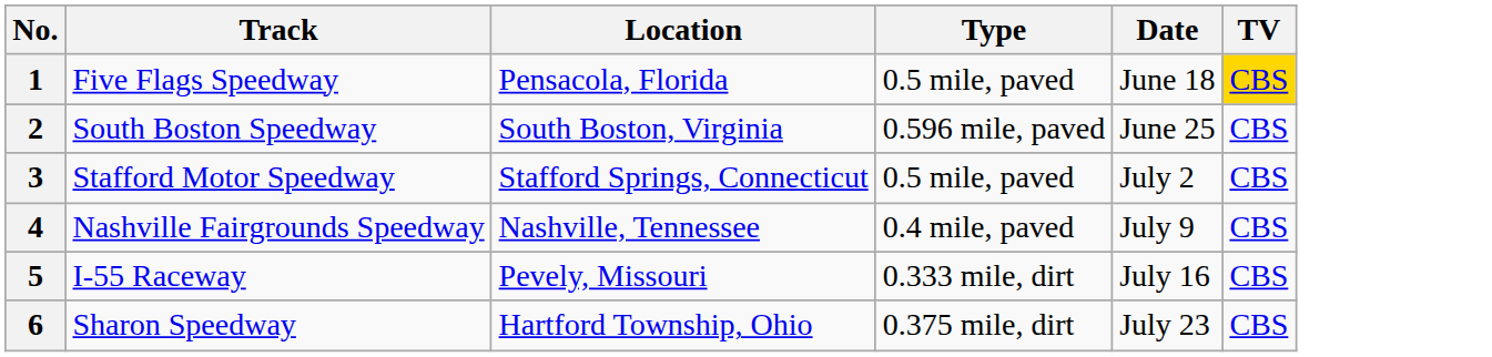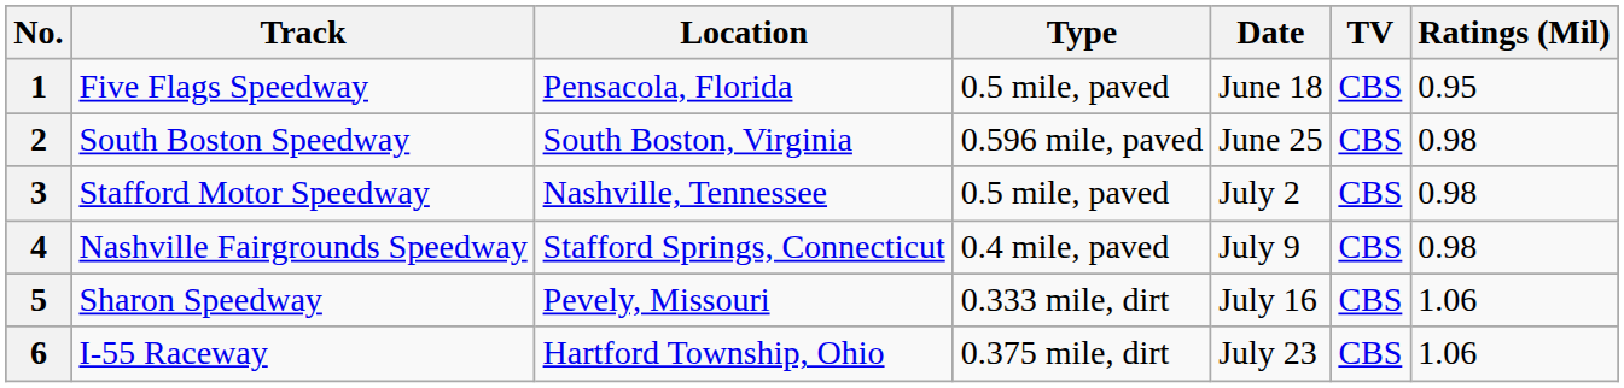+ column: Ratings (Mil) | 0.95 | 0.98 | 0.98 | 0.98 | 1.06 | 1.06
1 | TV: gold background -> no background
3 | Location: Stafford Springs, Connecticut -> Nashville, Tennessee
4 | Location: Nashville, Tennessee -> Stafford Springs, Connecticut
5 | Track: I-55 Raceway -> Sharon Speedway
6 | Track: Sharon Speedway -> I-55 Raceway
